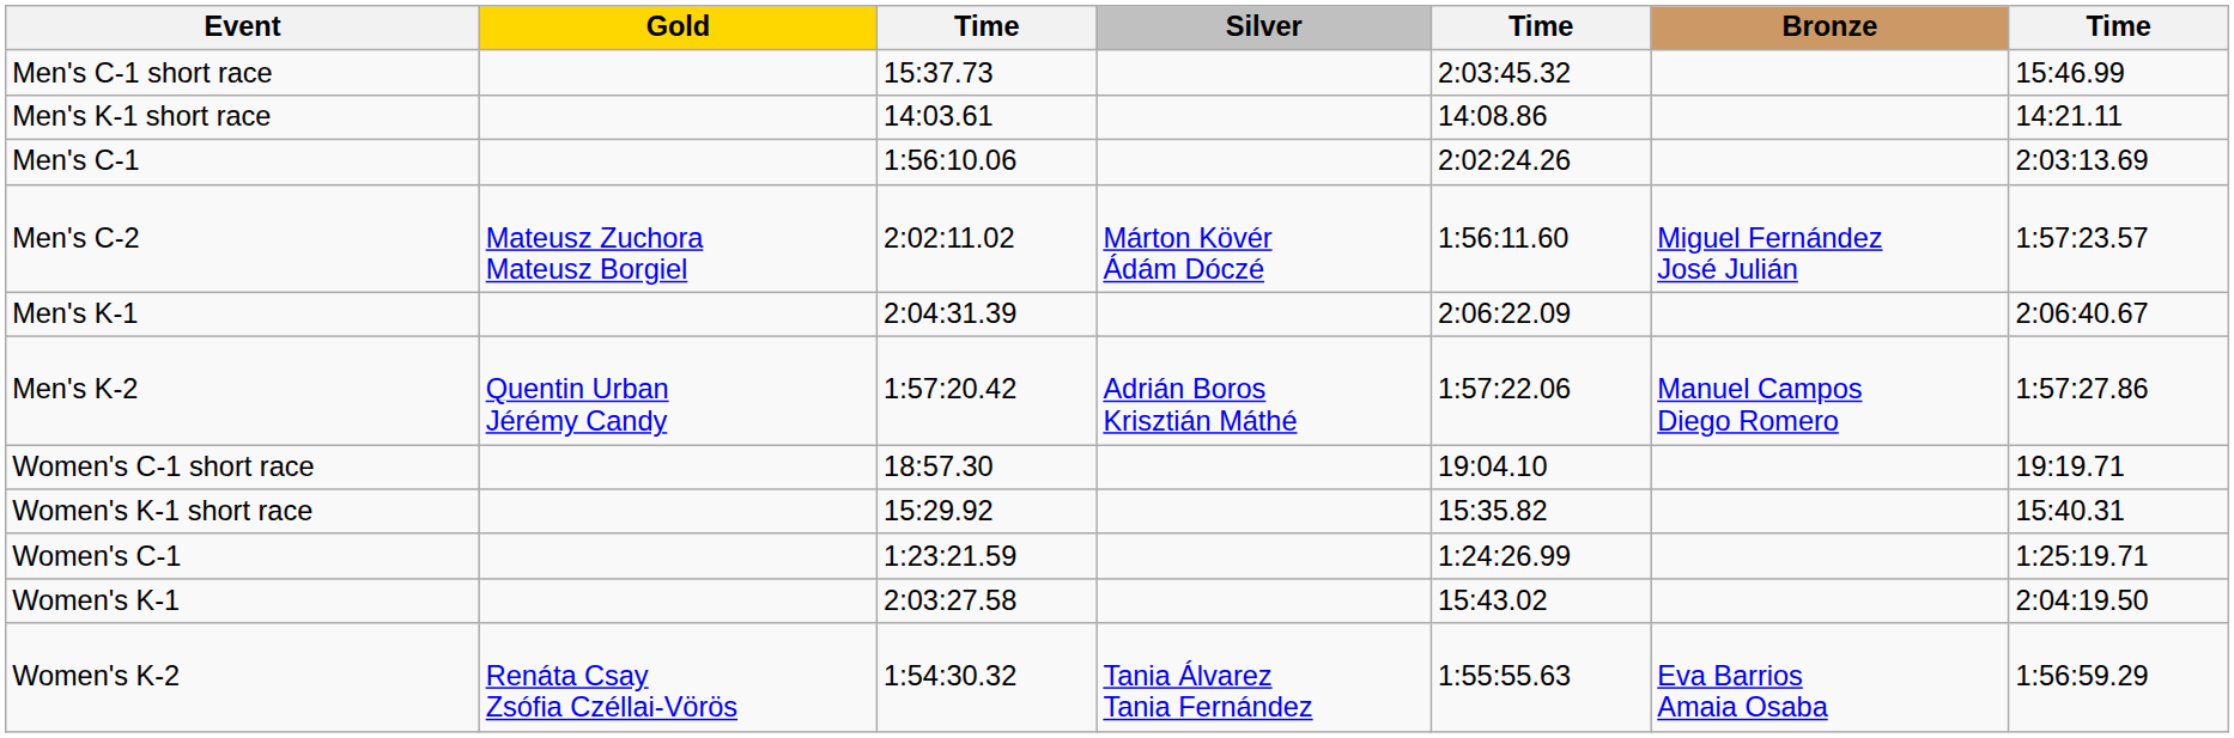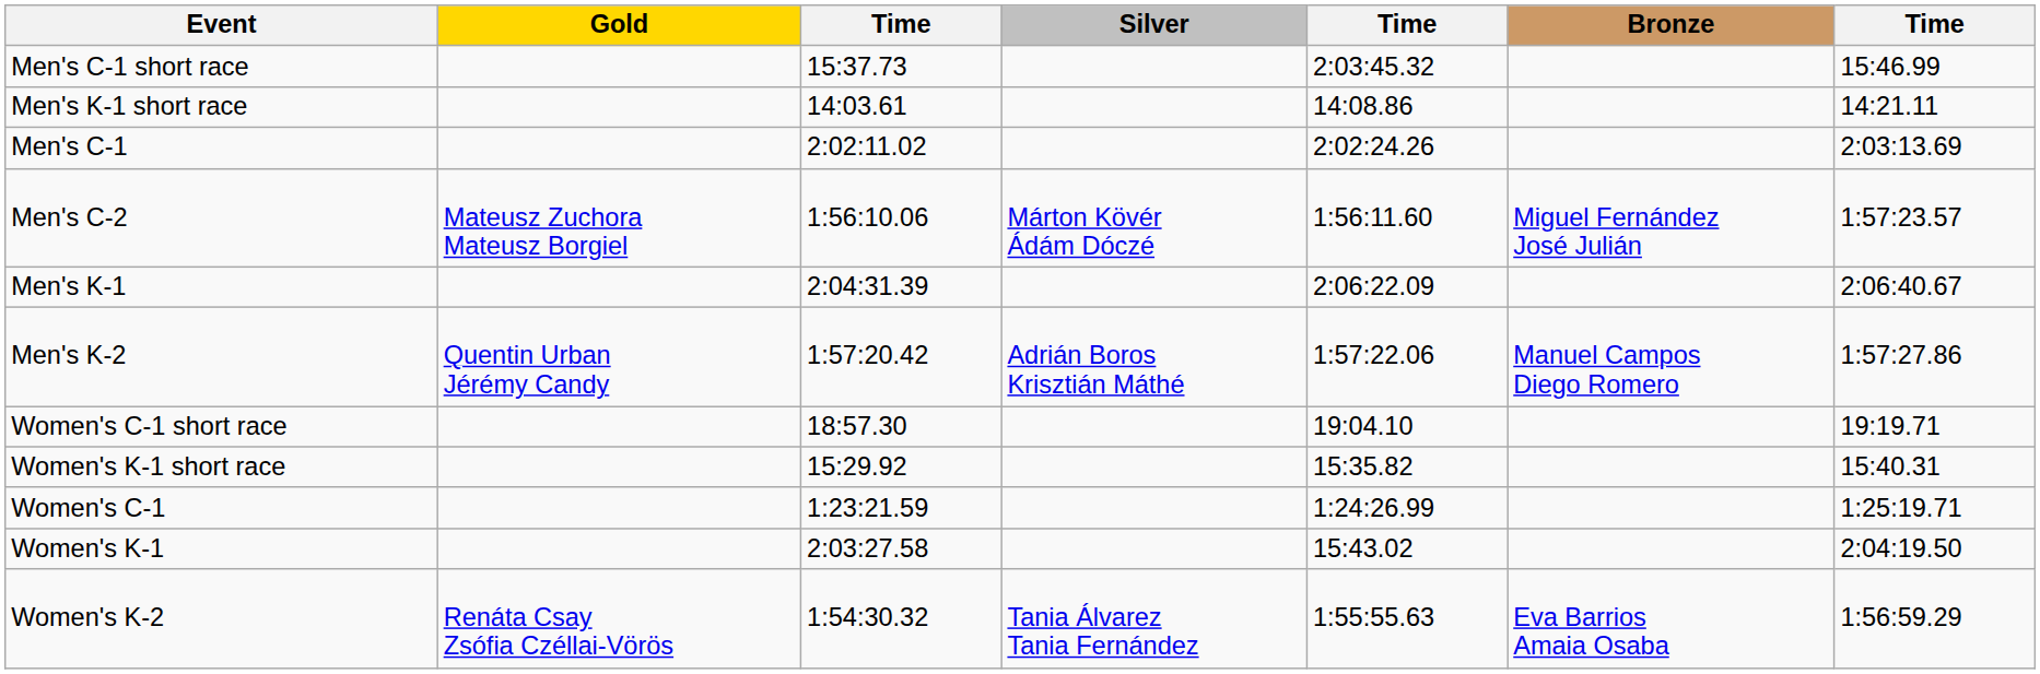Men's C-1 | column 3: 1:56:10.06 -> 2:02:11.02
Men's C-2 | column 3: 2:02:11.02 -> 1:56:10.06
